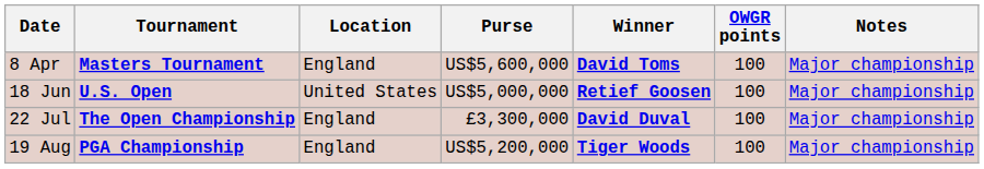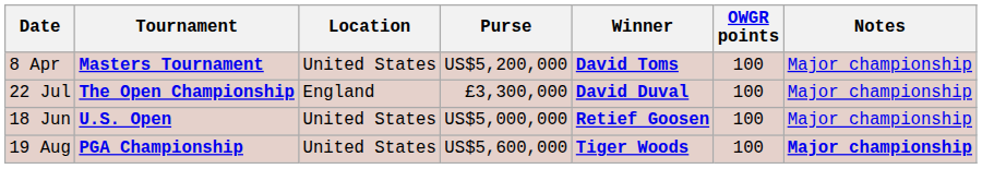8 Apr | Location: England -> United States
8 Apr | Purse: US$5,600,000 -> US$5,200,000
rows swapped: 18 Jun <-> 22 Jul
19 Aug | Location: England -> United States
19 Aug | Purse: US$5,200,000 -> US$5,600,000
19 Aug | Notes: normal -> bold
